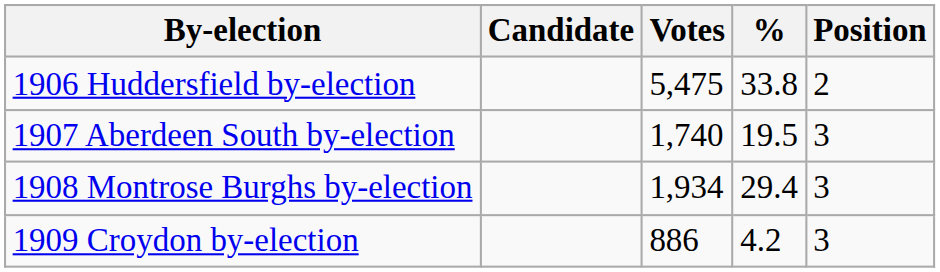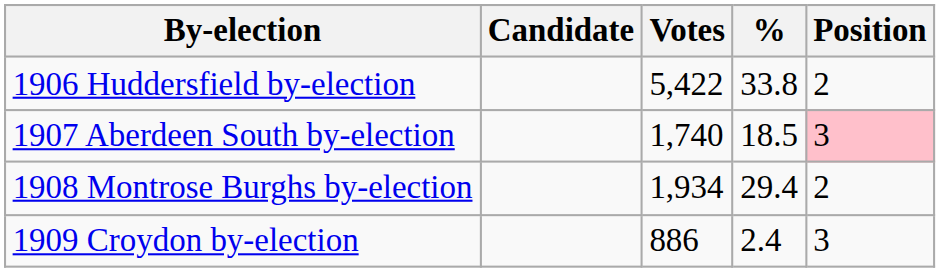1906 Huddersfield by-election | Votes: 5,475 -> 5,422
1907 Aberdeen South by-election | %: 19.5 -> 18.5
1907 Aberdeen South by-election | Position: no background -> pink background
1908 Montrose Burghs by-election | Position: 3 -> 2
1909 Croydon by-election | %: 4.2 -> 2.4
